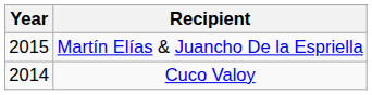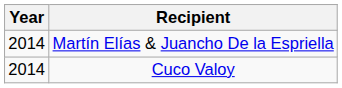Martín Elías & Juancho De la Espriella | Year: 2015 -> 2014
